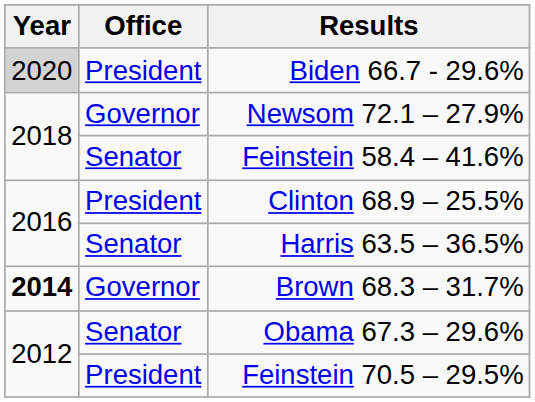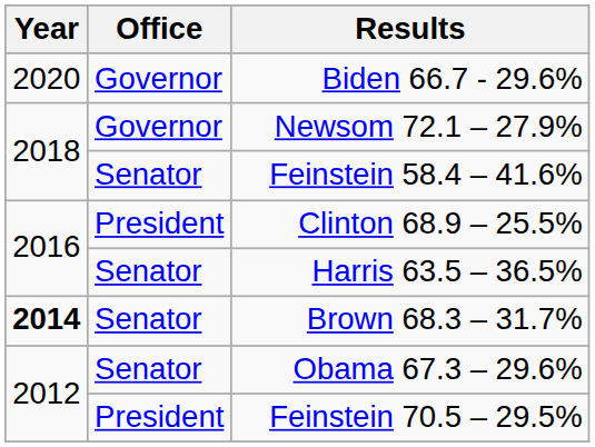Biden 66.7 - 29.6% | Year: lightgrey background -> no background
Biden 66.7 - 29.6% | Office: President -> Governor
Brown 68.3 – 31.7% | Office: Governor -> Senator
